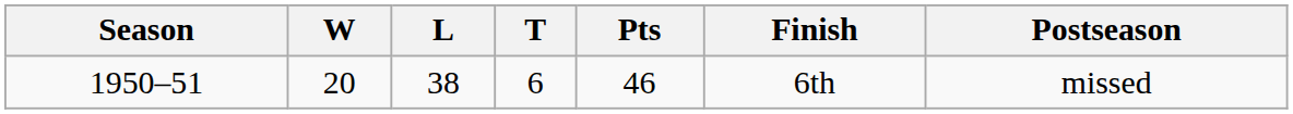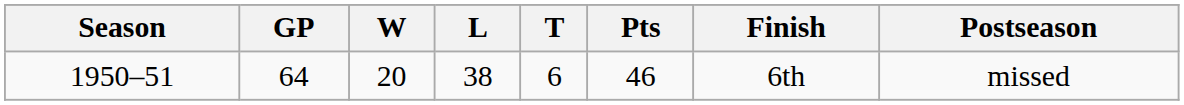+ column: GP | 64
